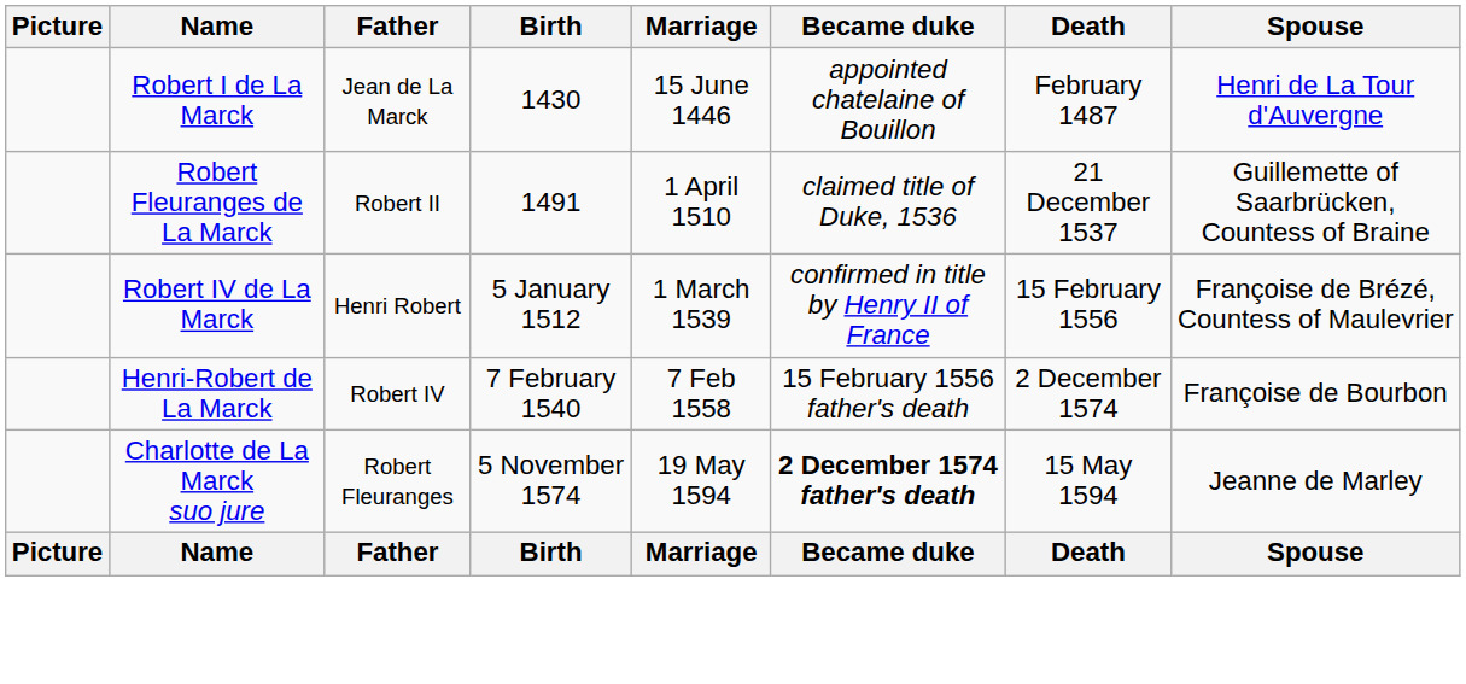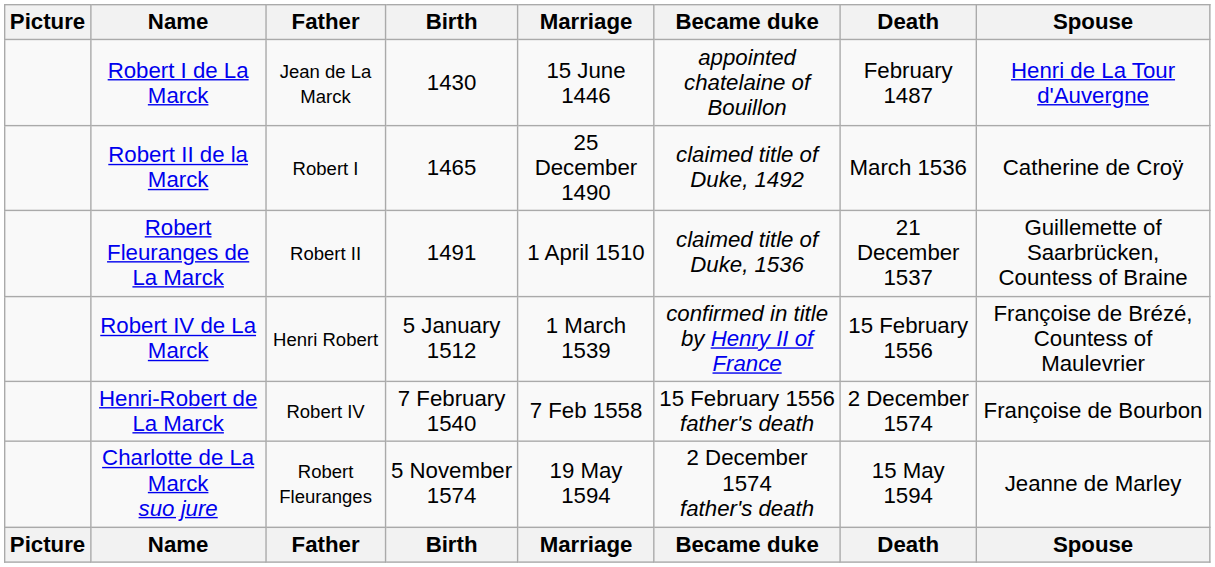+ row: Robert II de la Marck | Robert I | 1465 | 25 December 1490 | claimed title of Duke, 1492 | March 1536 | Catherine de Croÿ
Charlotte de La Marck suo jure | Became duke: bold -> normal
